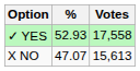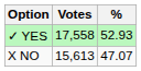columns swapped: Votes <-> %
